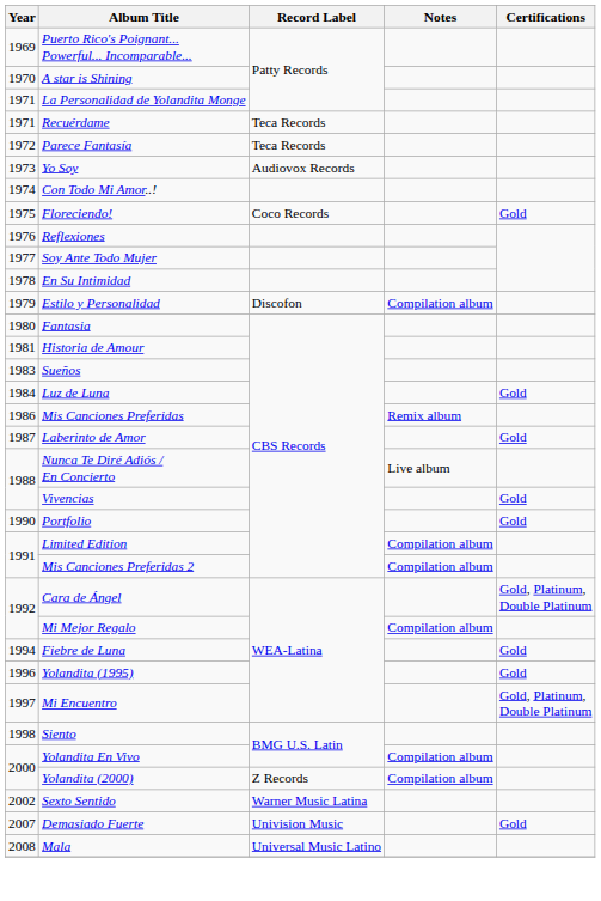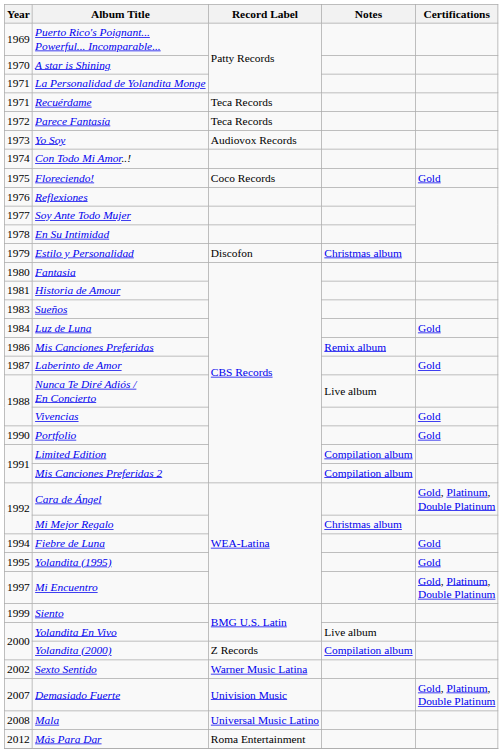Estilo y Personalidad | Notes: Compilation album -> Christmas album
Mi Mejor Regalo | Notes: Compilation album -> Christmas album
Yolandita (1995) | Year: 1996 -> 1995
Siento | Year: 1998 -> 1999
Yolandita En Vivo | Notes: Compilation album -> Live album
Demasiado Fuerte | Certifications: Gold -> Gold, Platinum, Double Platinum
+ row: 2012 | Más Para Dar | Roma Entertainment
